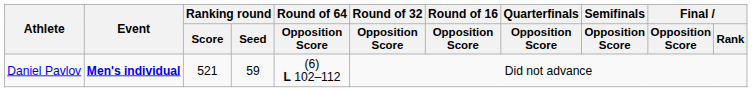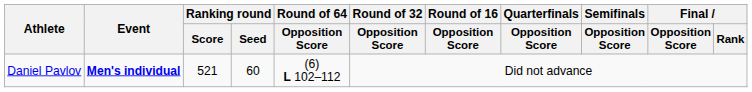Daniel Pavlov | Ranking round / Seed: 59 -> 60
